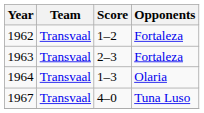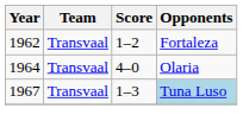- row: 1963 | Transvaal | 2–3 | Fortaleza
1964 | Score: 1–3 -> 4–0
1967 | Score: 4–0 -> 1–3
1967 | Opponents: no background -> lightblue background
